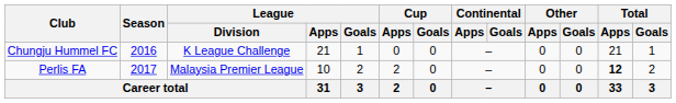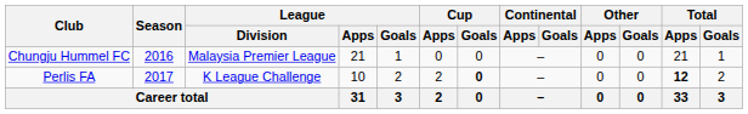Chungju Hummel FC | League / Division: K League Challenge -> Malaysia Premier League
Perlis FA | League / Division: Malaysia Premier League -> K League Challenge
Perlis FA | Cup / Goals: normal -> bold
